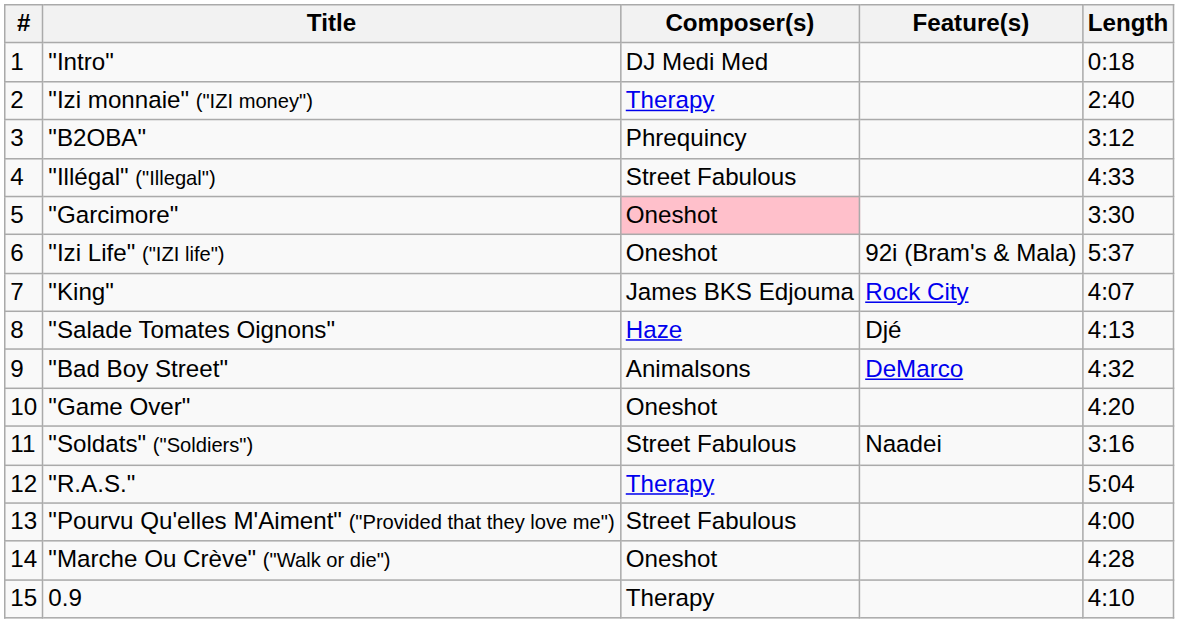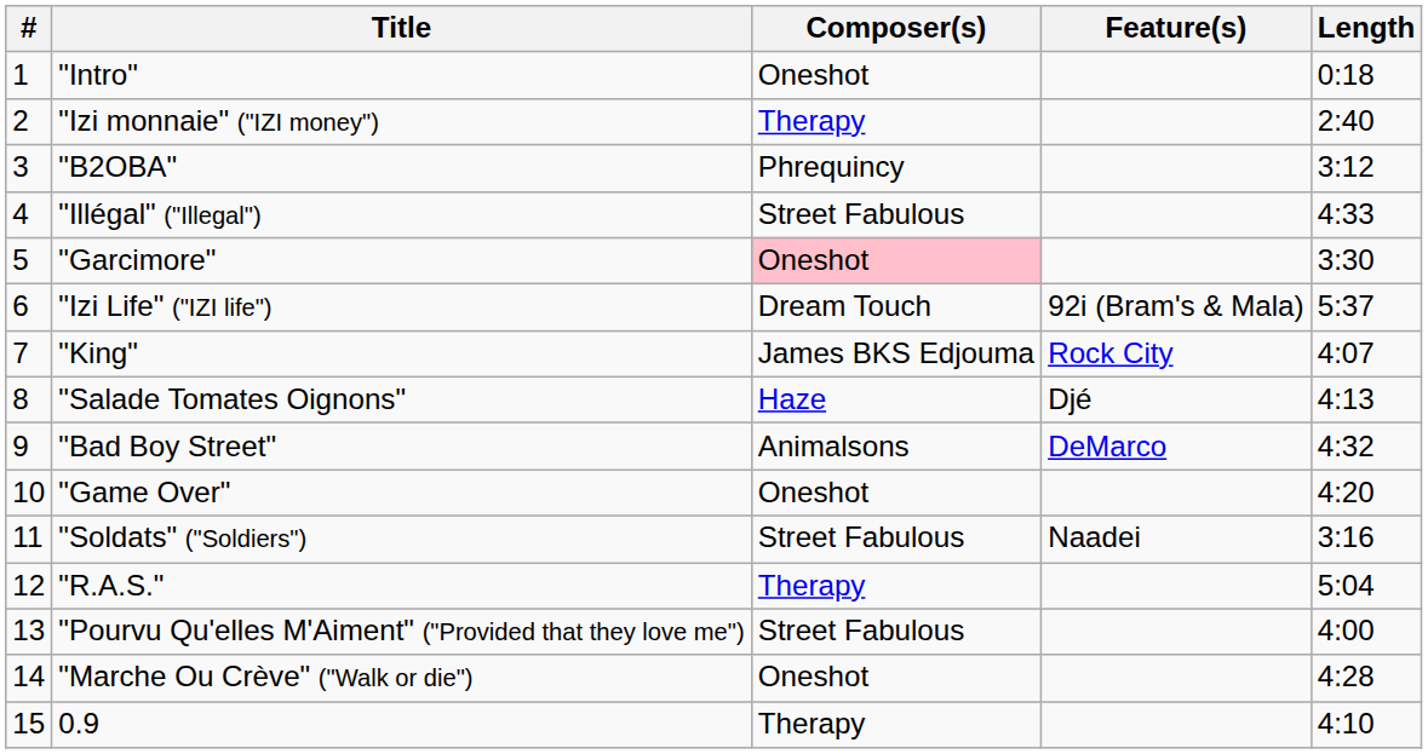"Intro" | Composer(s): DJ Medi Med -> Oneshot
"Izi Life" ("IZI life") | Composer(s): Oneshot -> Dream Touch
